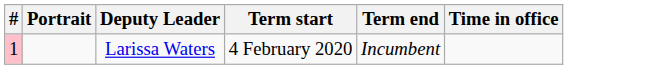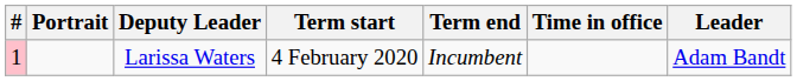+ column: Leader | Adam Bandt
